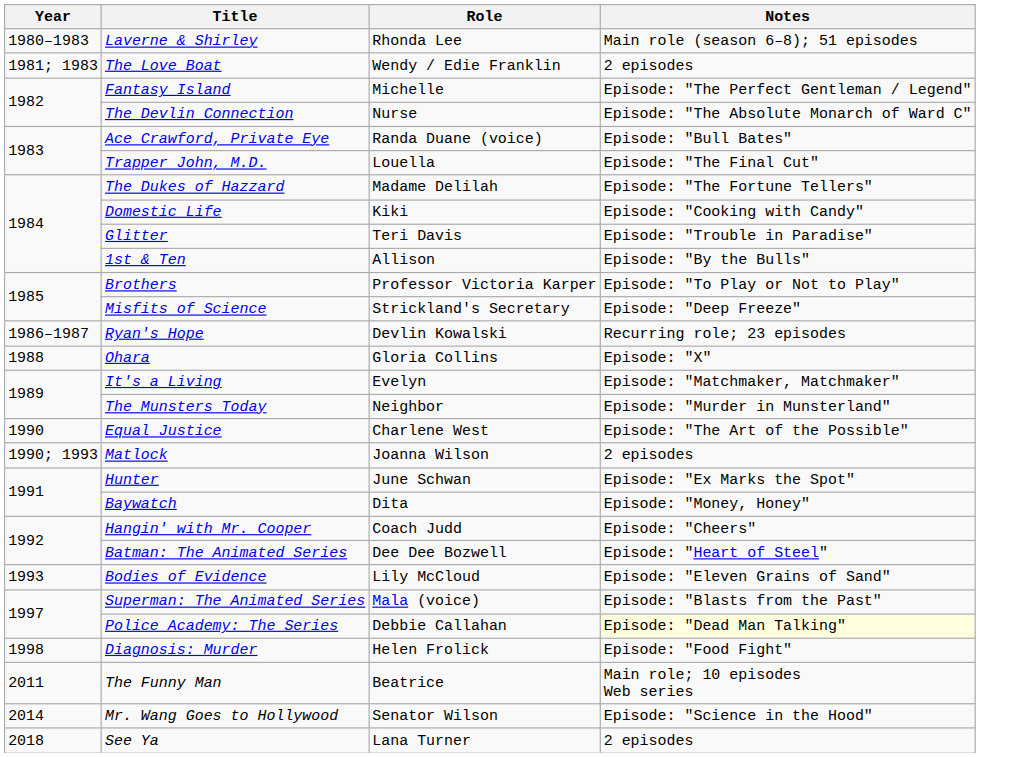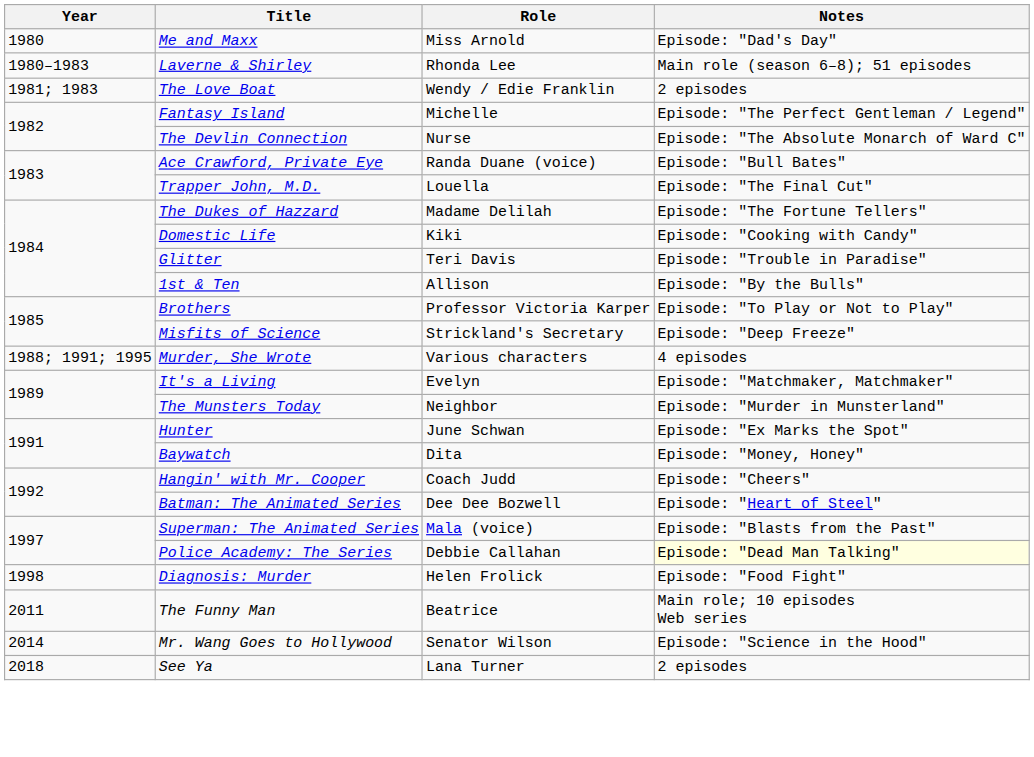+ row: 1980 | Me and Maxx | Miss Arnold | Episode: "Dad's Day"
- row: 1986–1987 | Ryan's Hope | Devlin Kowalski | Recurring role; 23 episodes
- row: 1988 | Ohara | Gloria Collins | Episode: "X"
+ row: 1988; 1991; 1995 | Murder, She Wrote | Various characters | 4 episodes
- row: 1990 | Equal Justice | Charlene West | Episode: "The Art of the Possible"
- row: 1990; 1993 | Matlock | Joanna Wilson | 2 episodes
- row: 1993 | Bodies of Evidence | Lily McCloud | Episode: "Eleven Grains of Sand"
